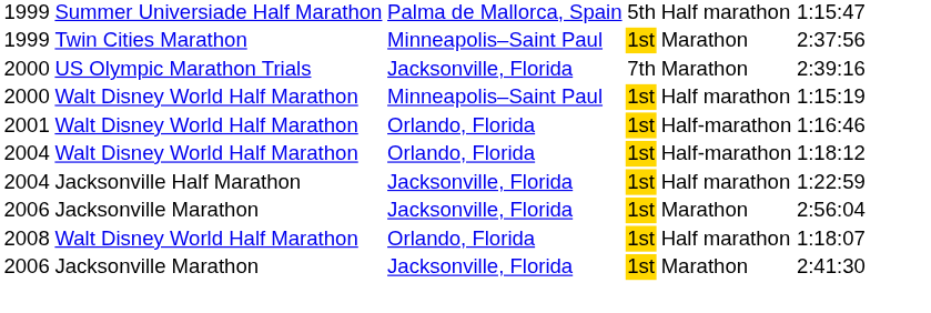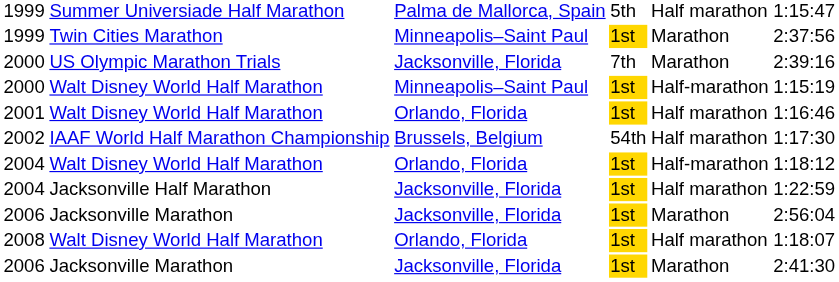2000 / Walt Disney World Half Marathon | column 5: Half marathon -> Half-marathon
2001 | column 5: Half-marathon -> Half marathon
+ row: 2002 | IAAF World Half Marathon Championship | Brussels, Belgium | 54th | Half marathon | 1:17:30
